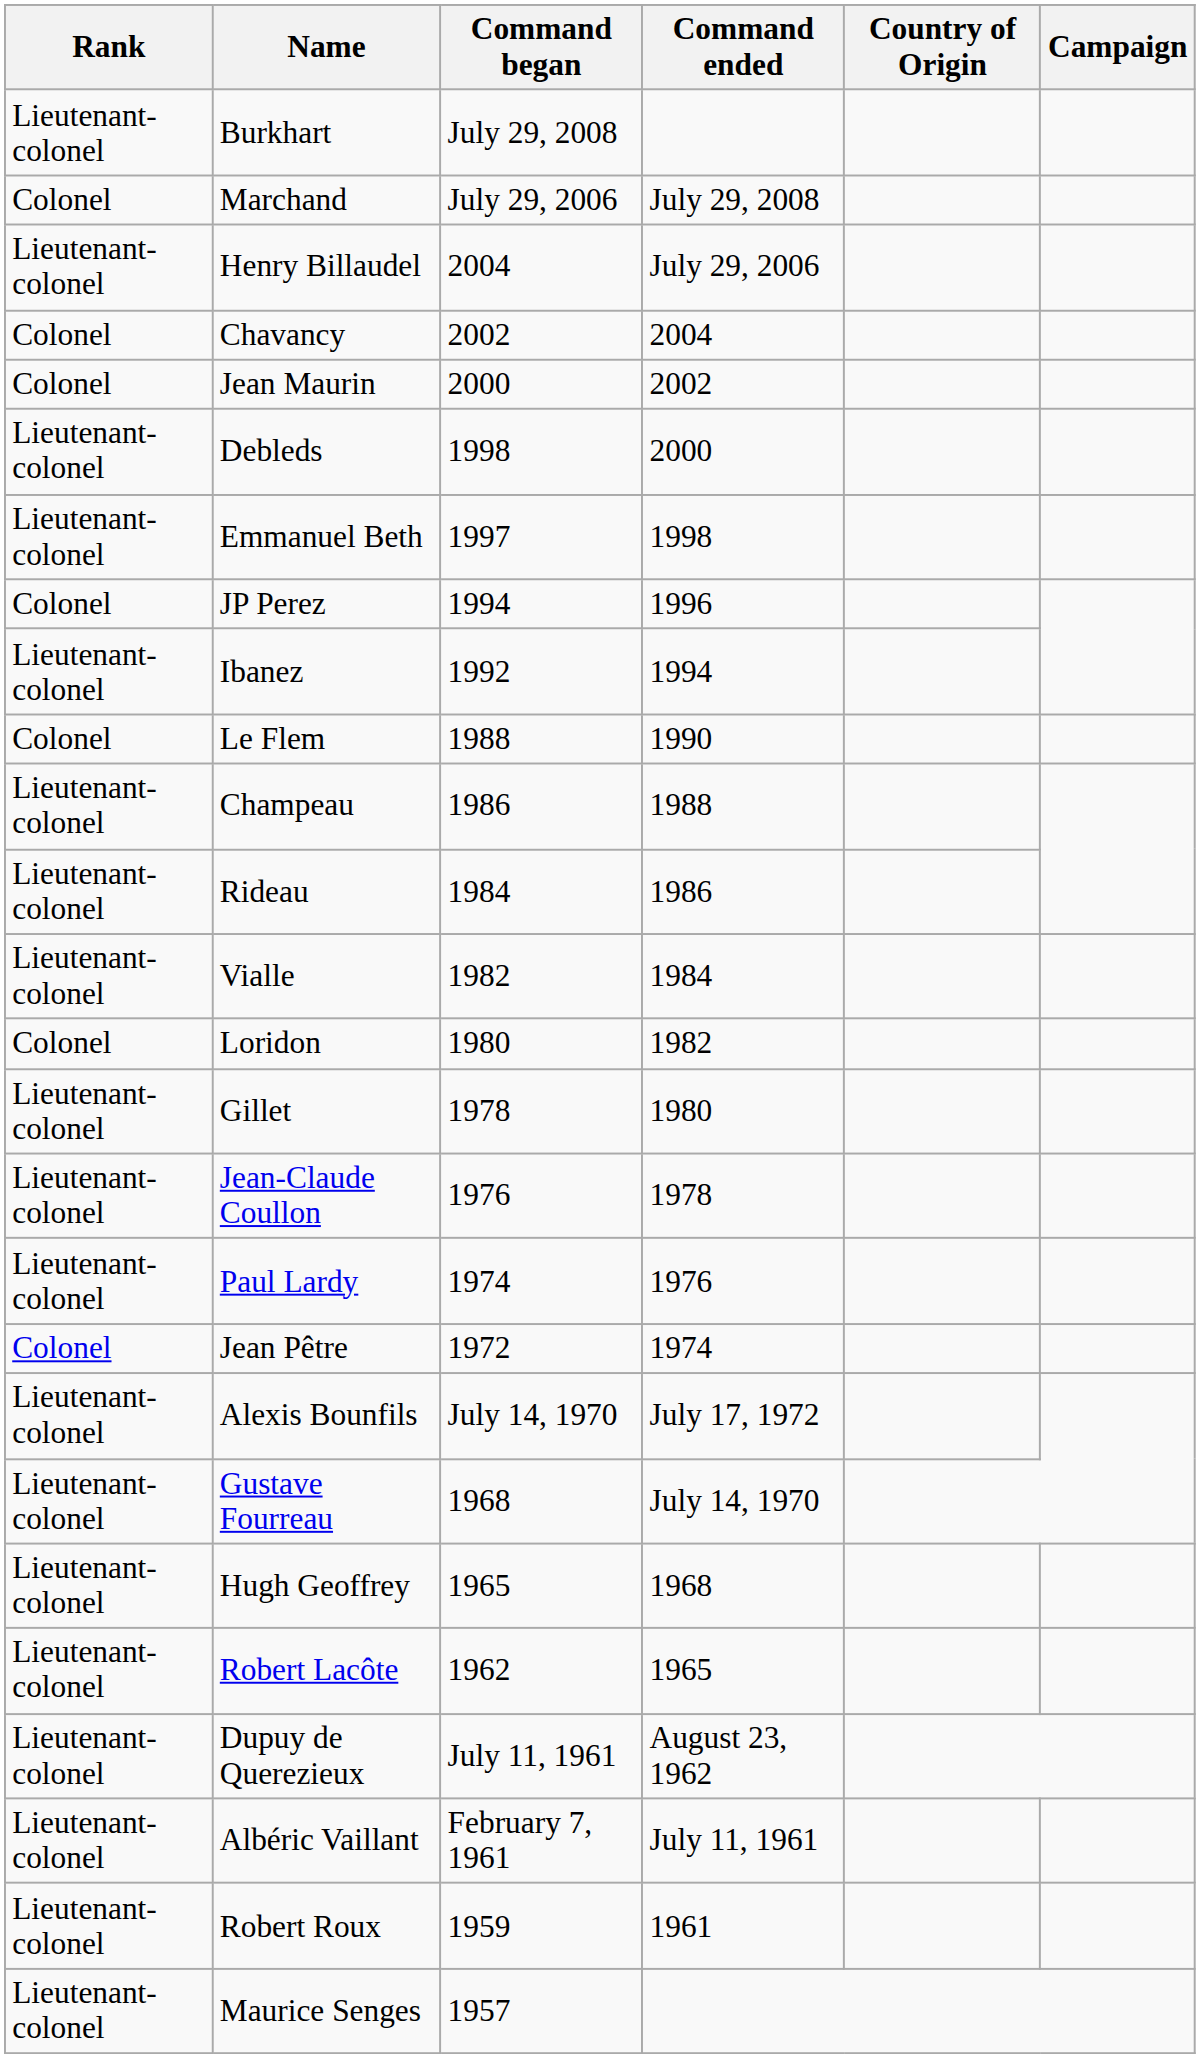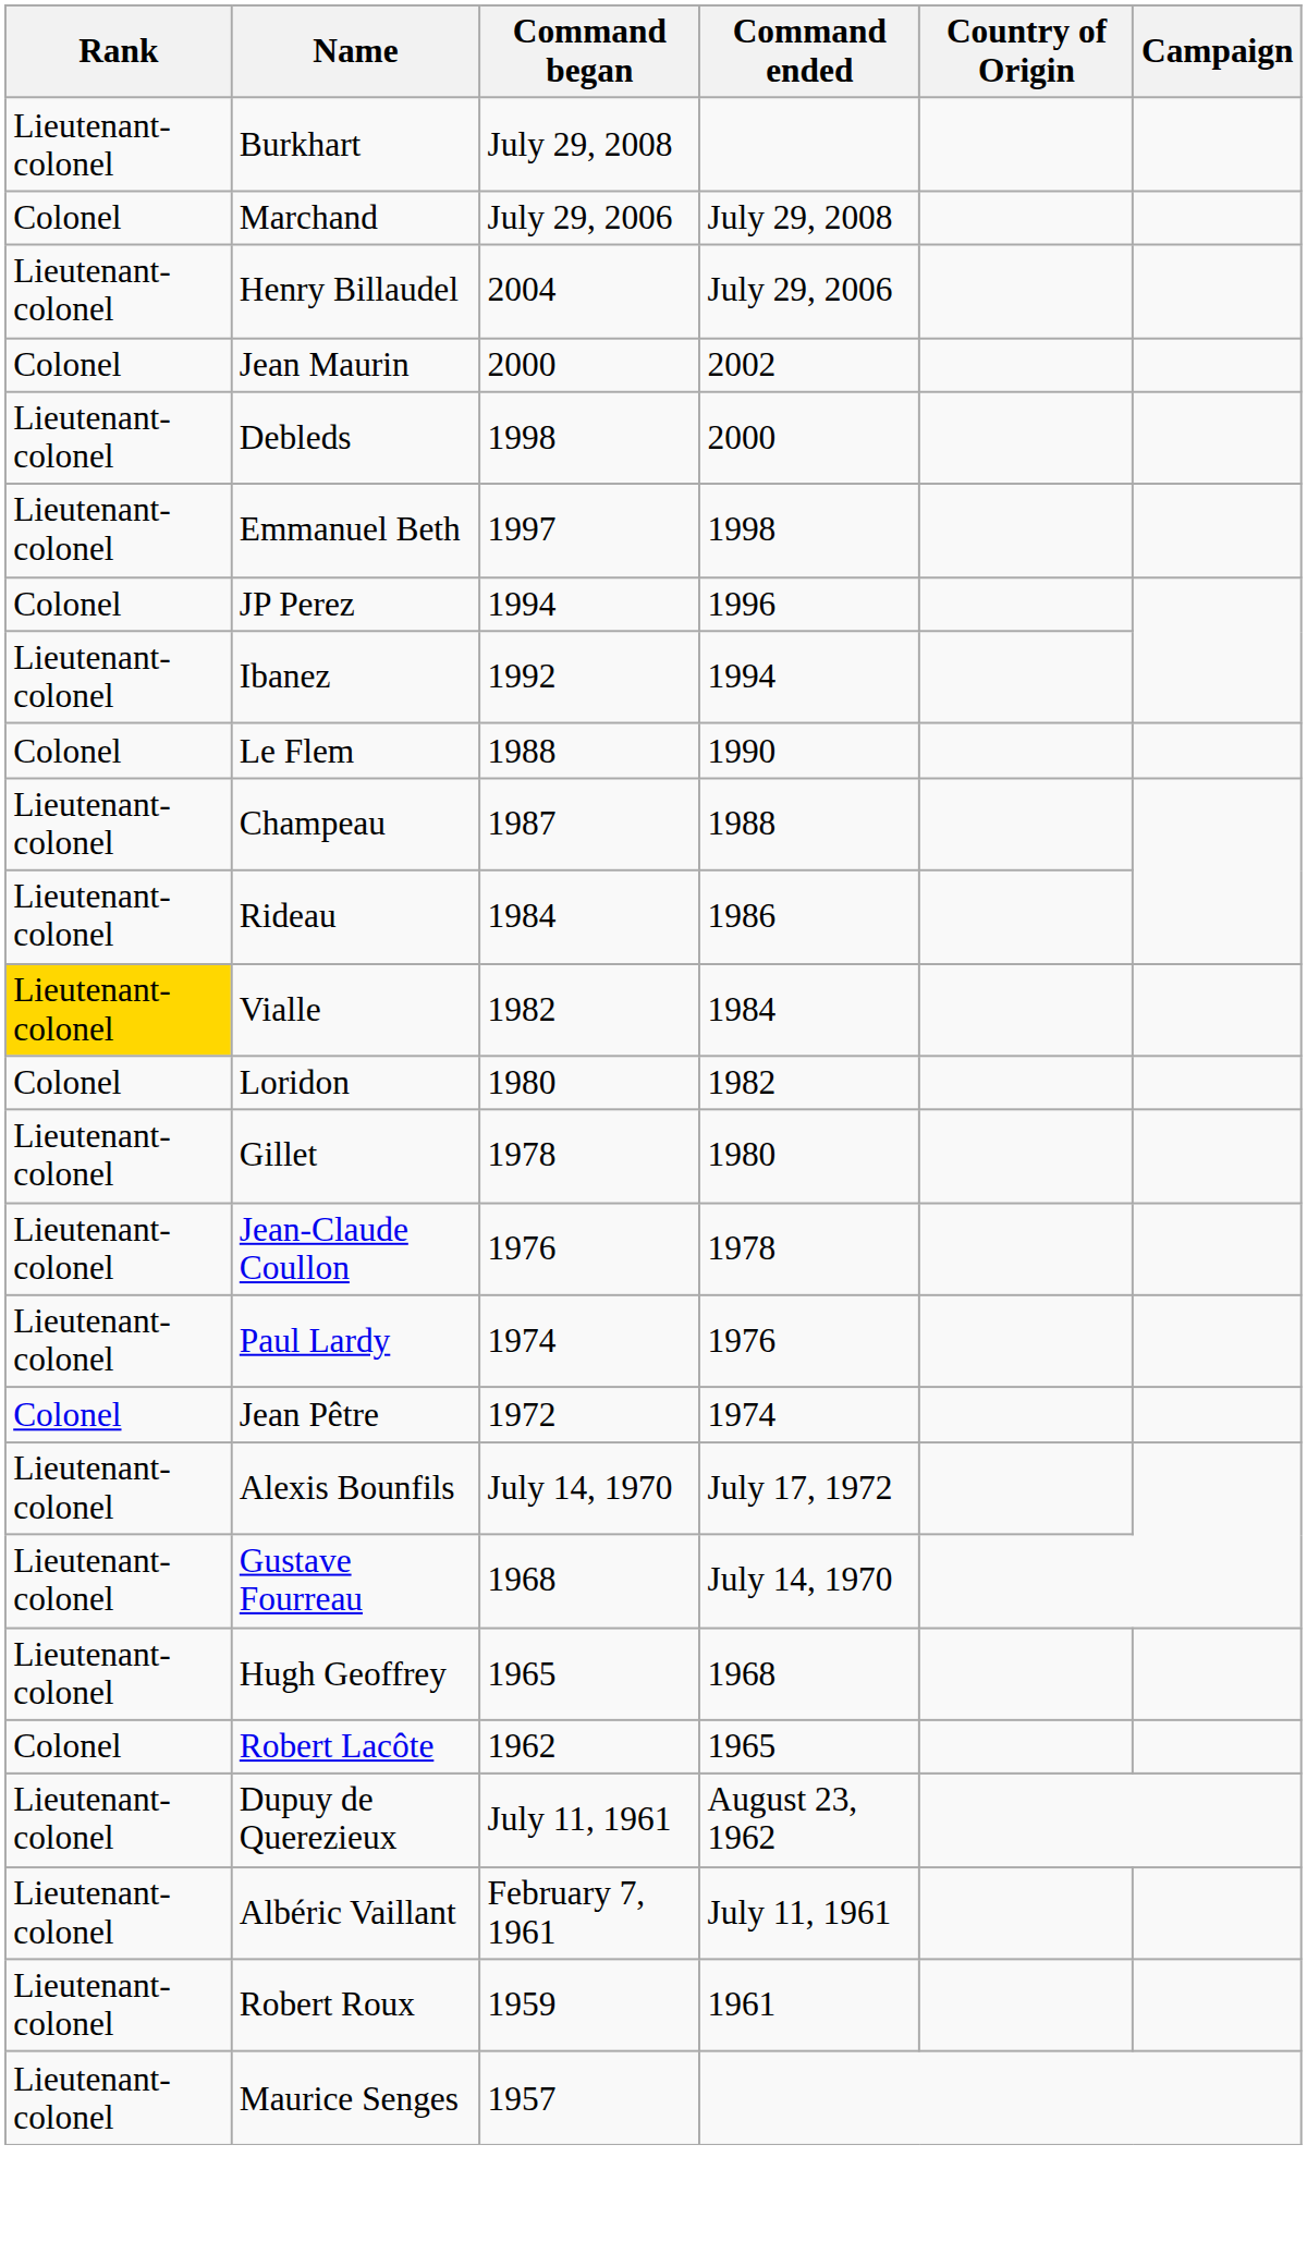- row: Colonel | Chavancy | 2002 | 2004
Champeau | Command began: 1986 -> 1987
Vialle | Rank: no background -> gold background
Robert Lacôte | Rank: Lieutenant-colonel -> Colonel
